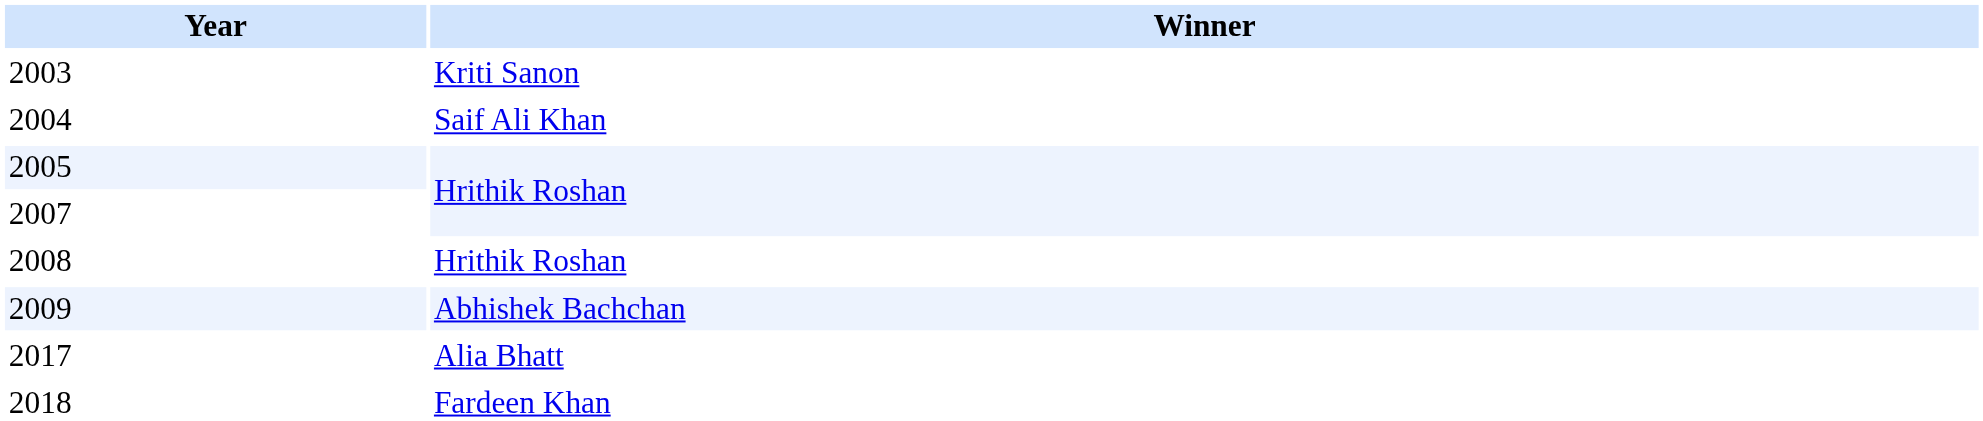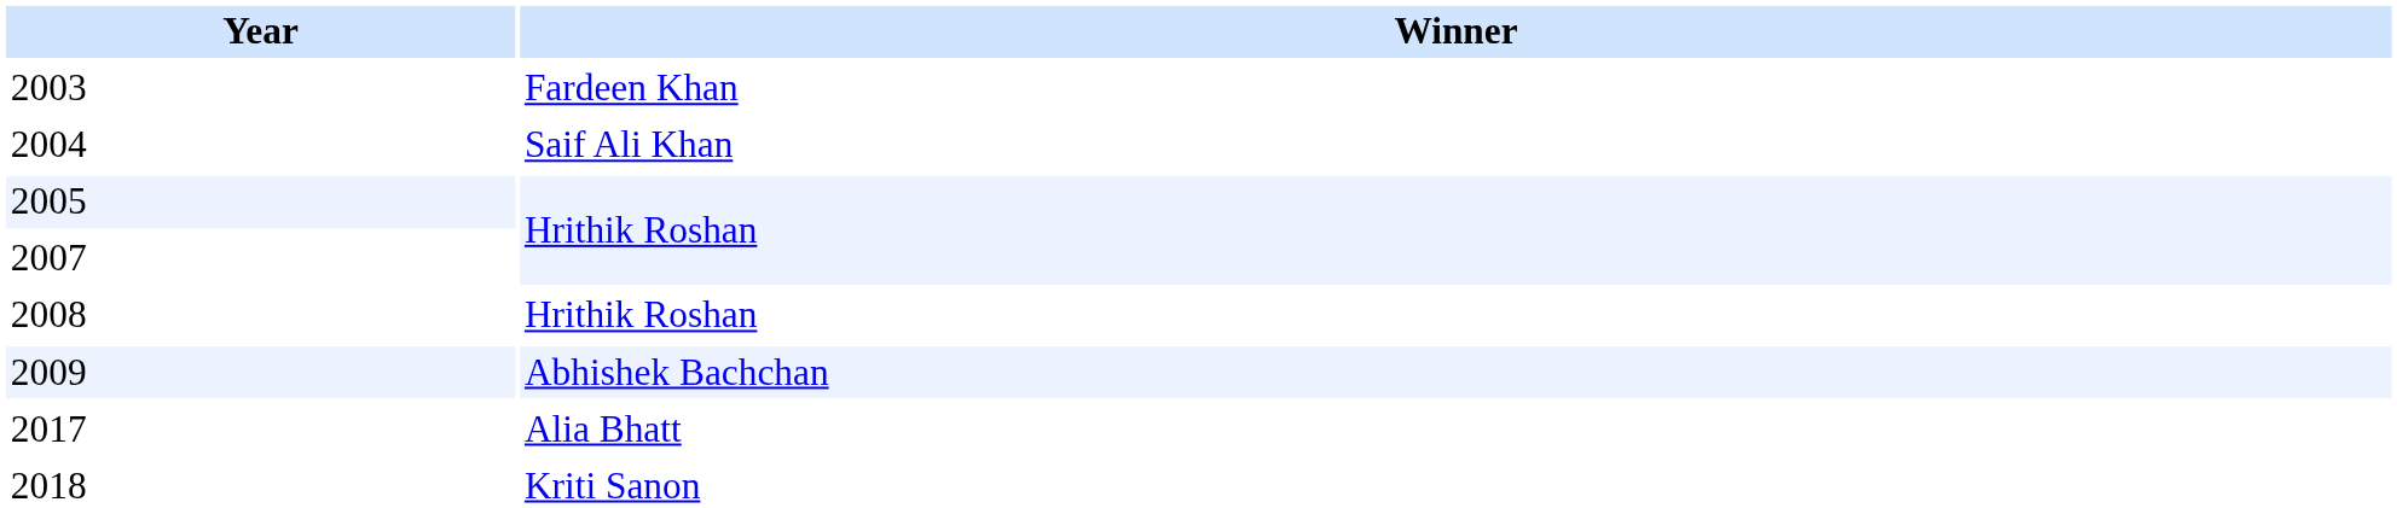2003 | Winner: Kriti Sanon -> Fardeen Khan
2018 | Winner: Fardeen Khan -> Kriti Sanon
